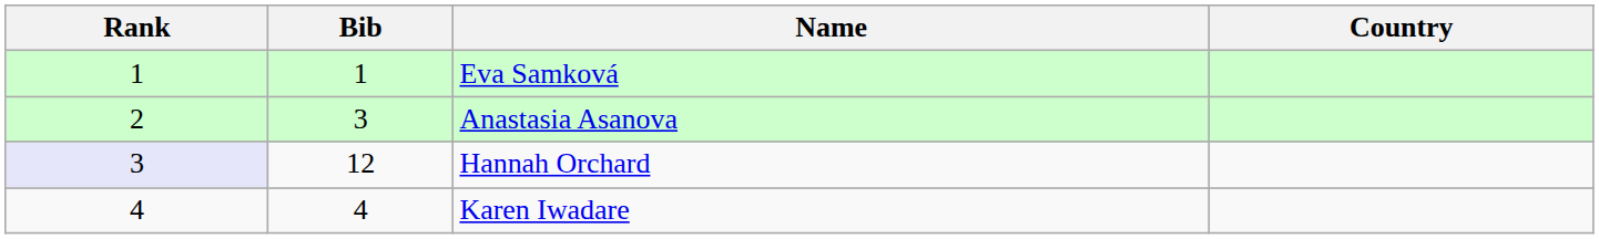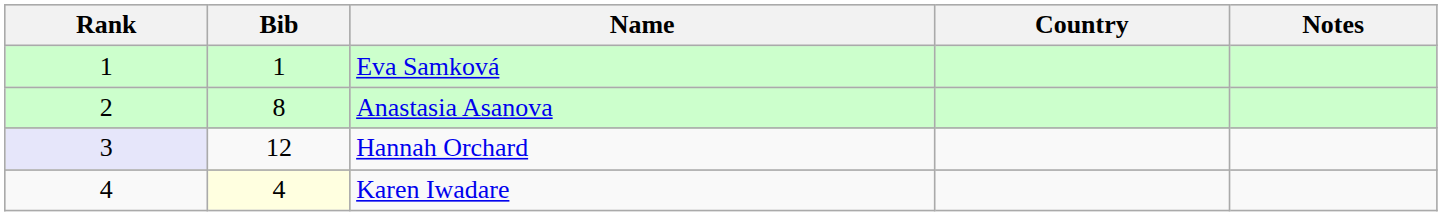+ column: Notes
Anastasia Asanova | Bib: 3 -> 8
Karen Iwadare | Bib: no background -> lightyellow background
